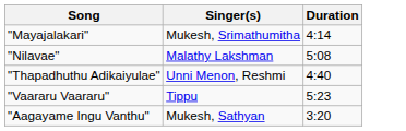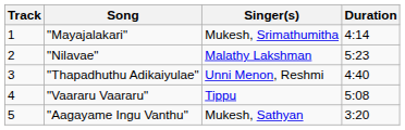+ column: Track | 1 | 2 | 3 | 4 | 5
"Nilavae" | Duration: 5:08 -> 5:23
"Vaararu Vaararu" | Duration: 5:23 -> 5:08
